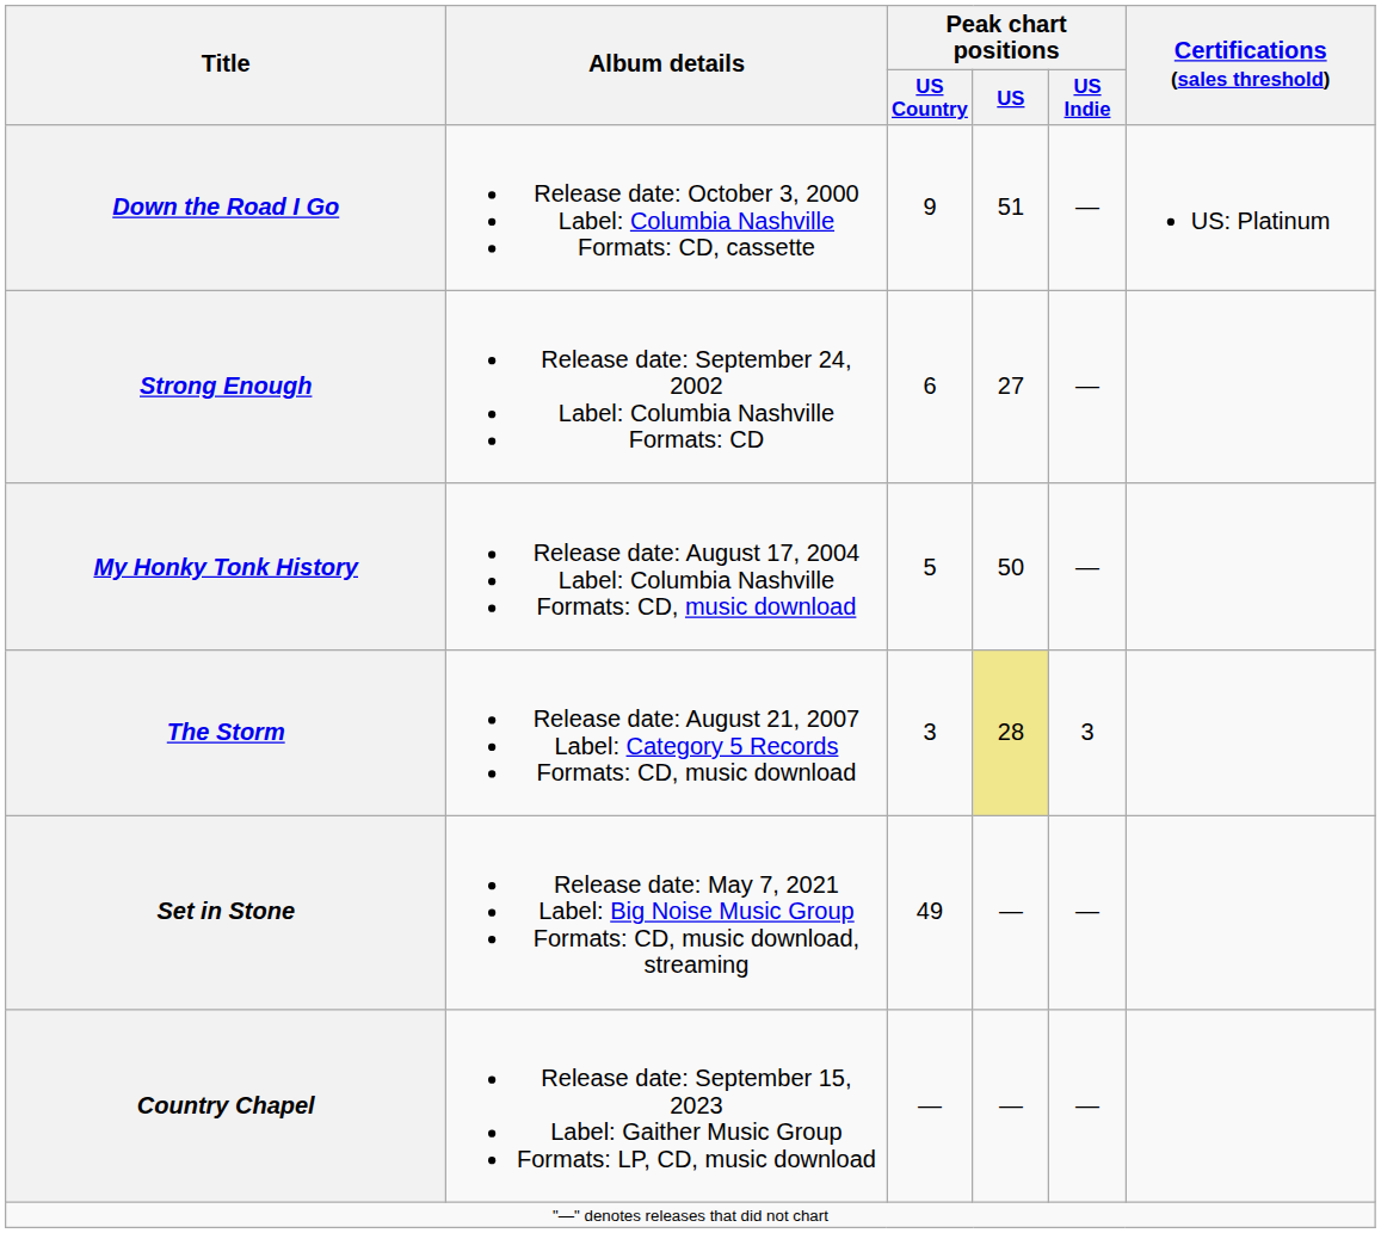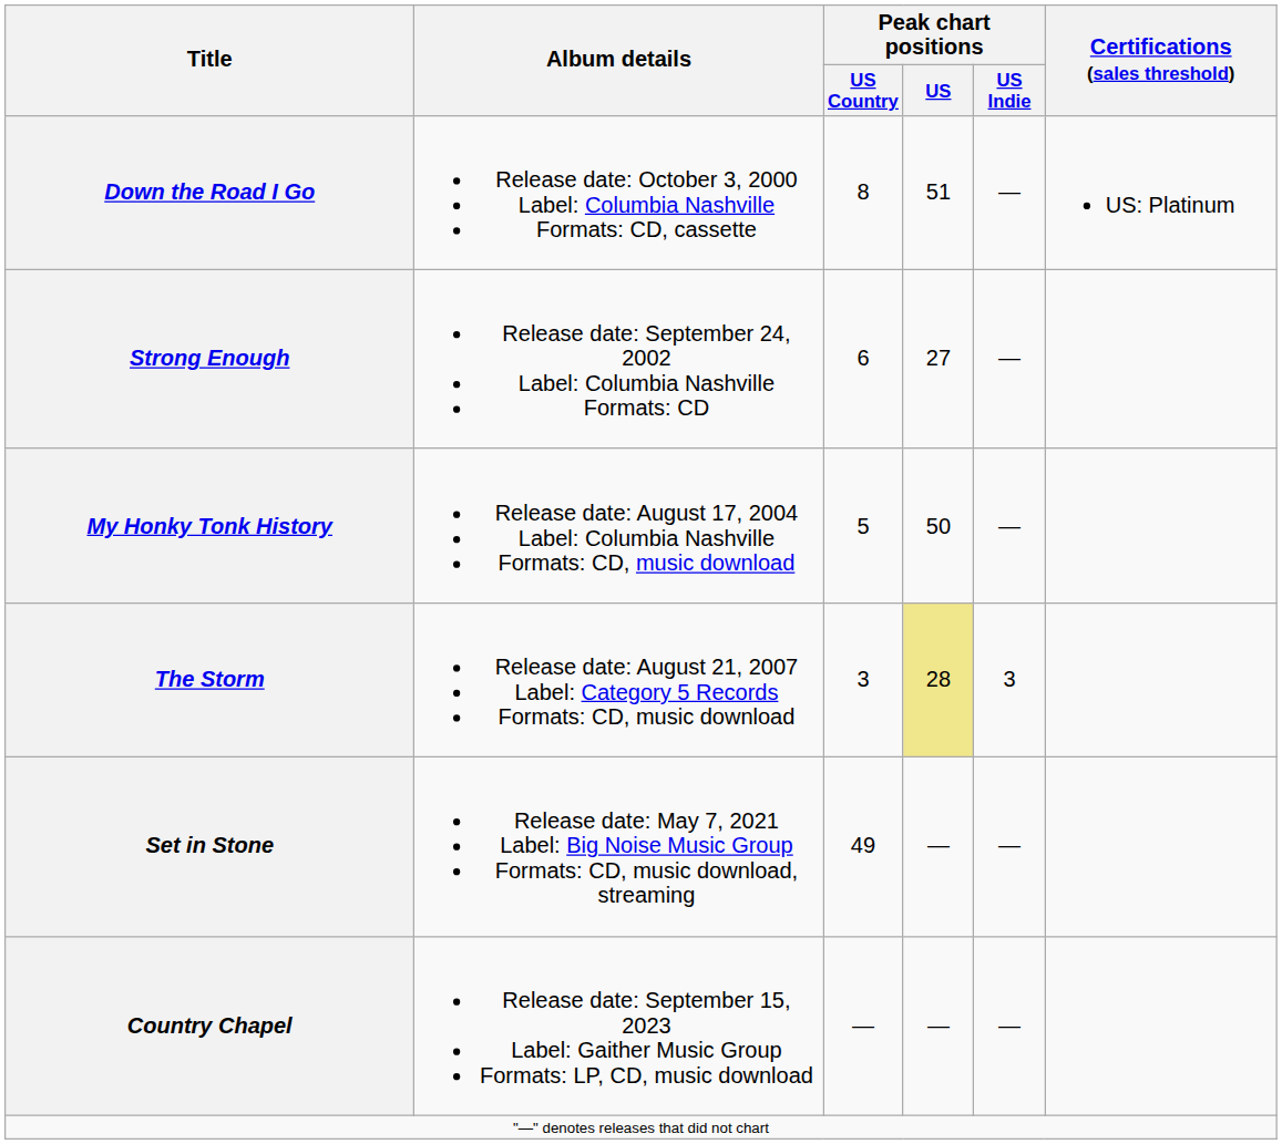Down the Road I Go | Peak chart positions / US Country: 9 -> 8
